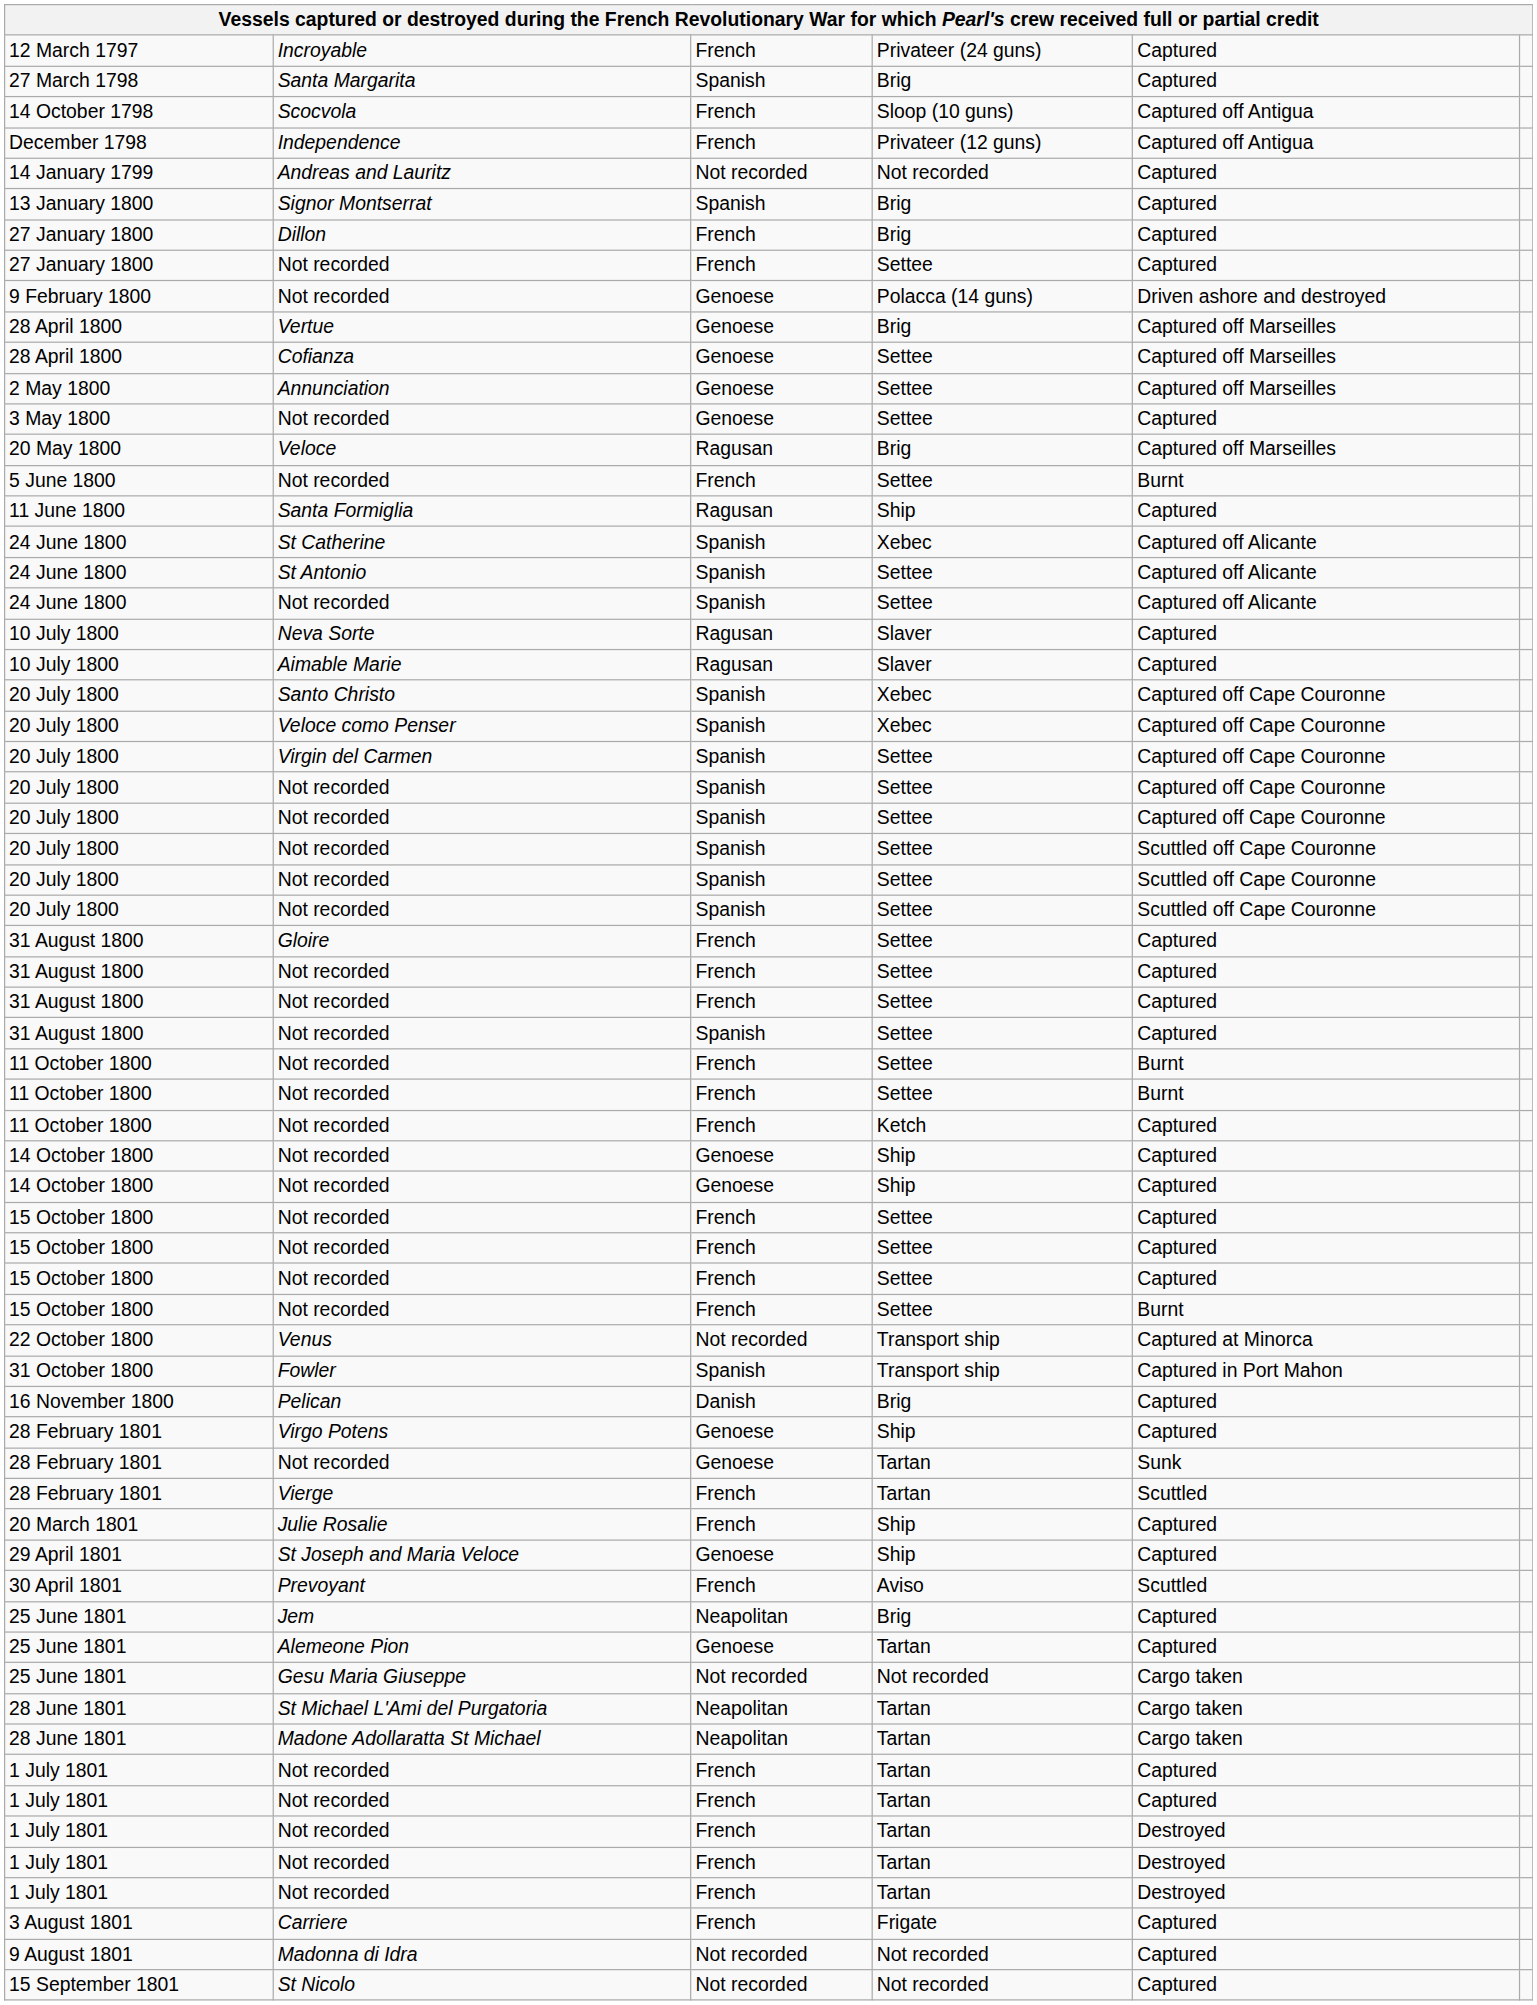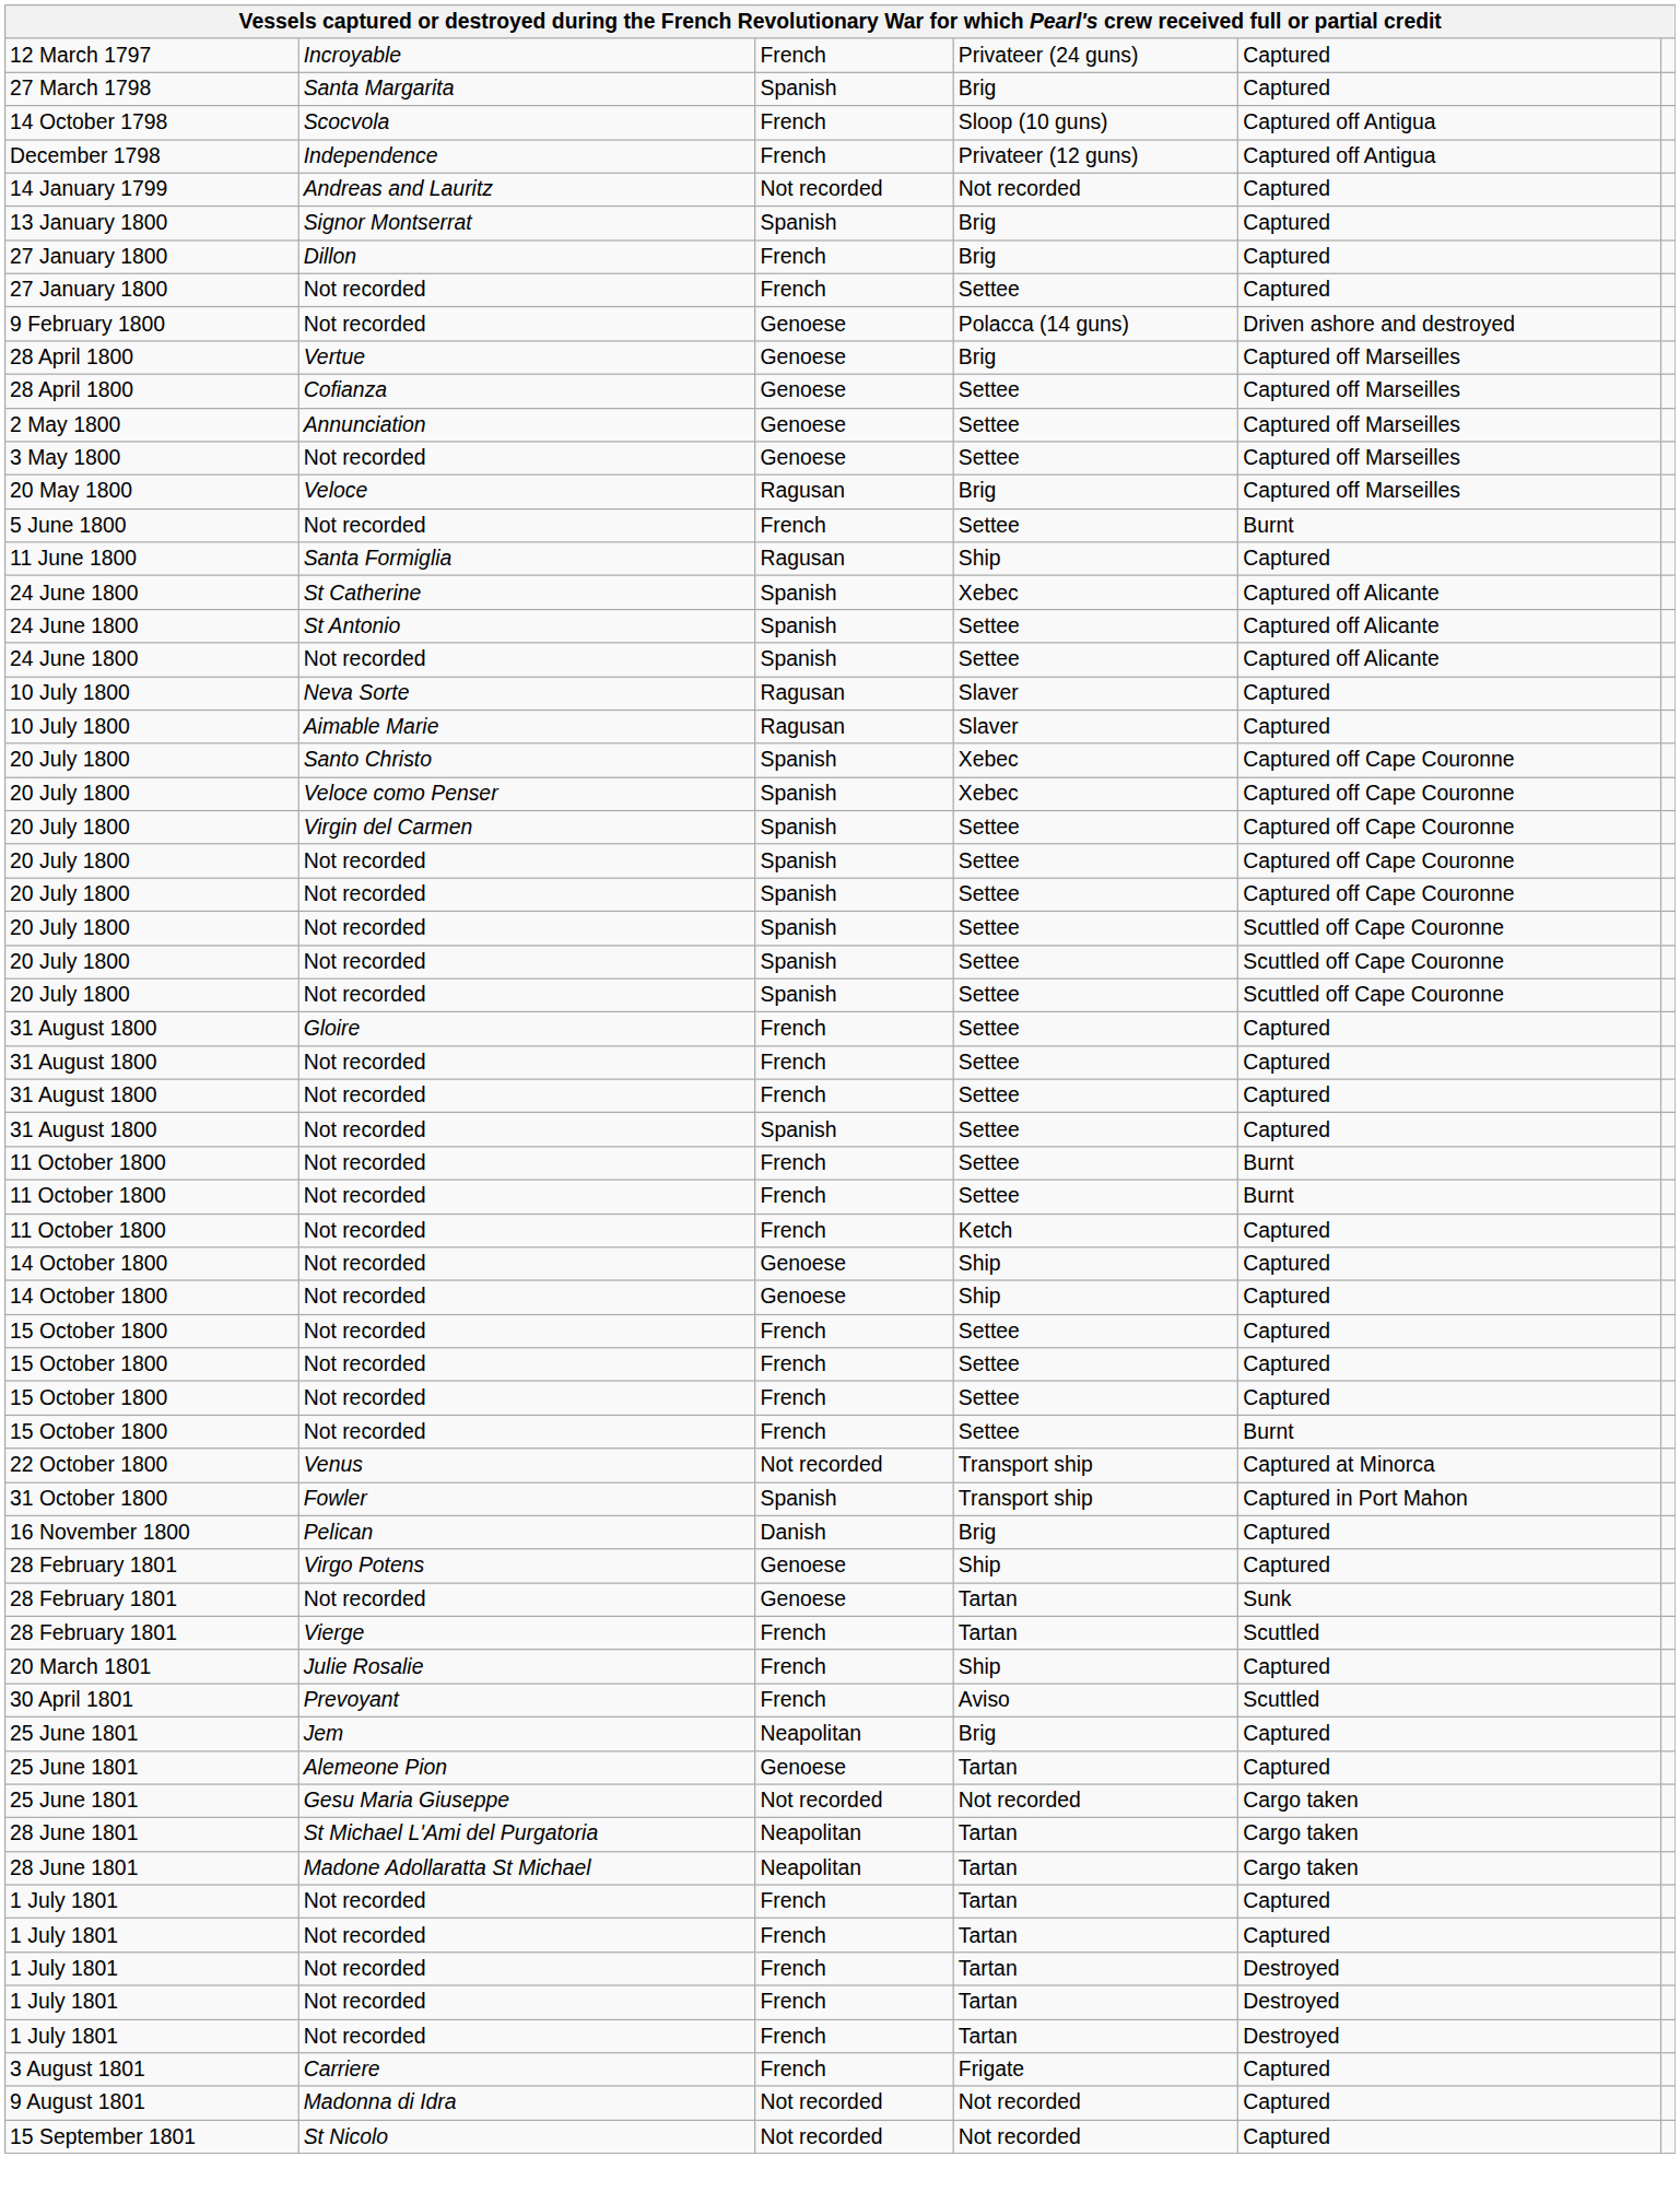3 May 1800 / Not recorded | column 5: Captured -> Captured off Marseilles
- row: 29 April 1801 | St Joseph and Maria Veloce | Genoese | Ship | Captured
